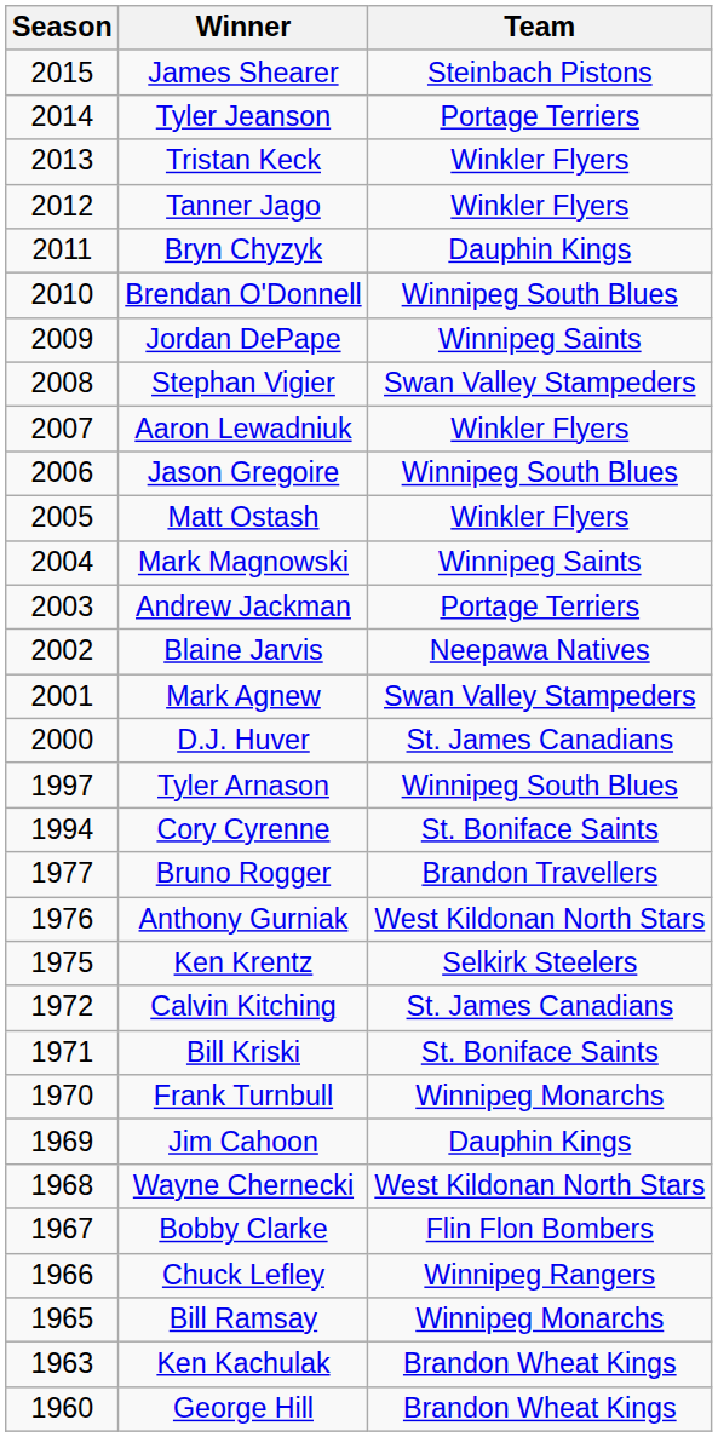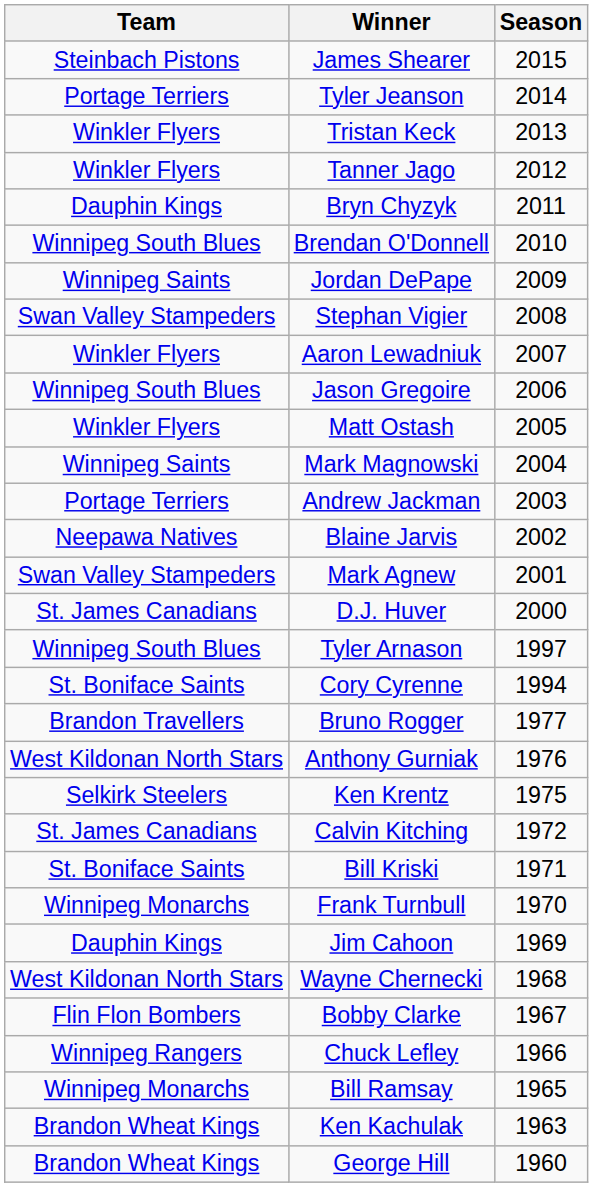columns swapped: Season <-> Team
